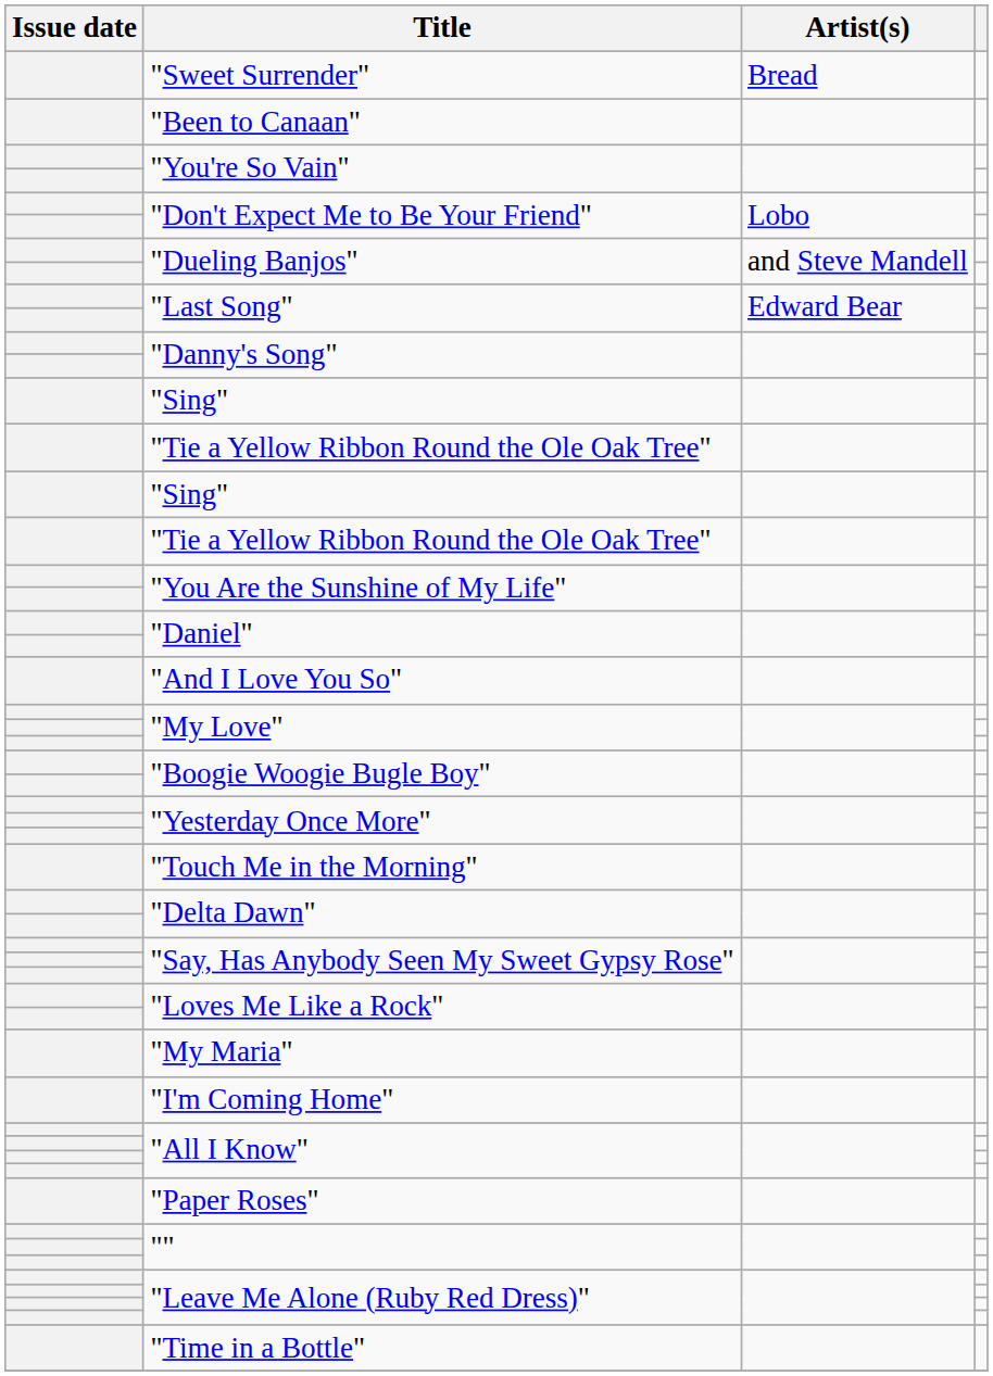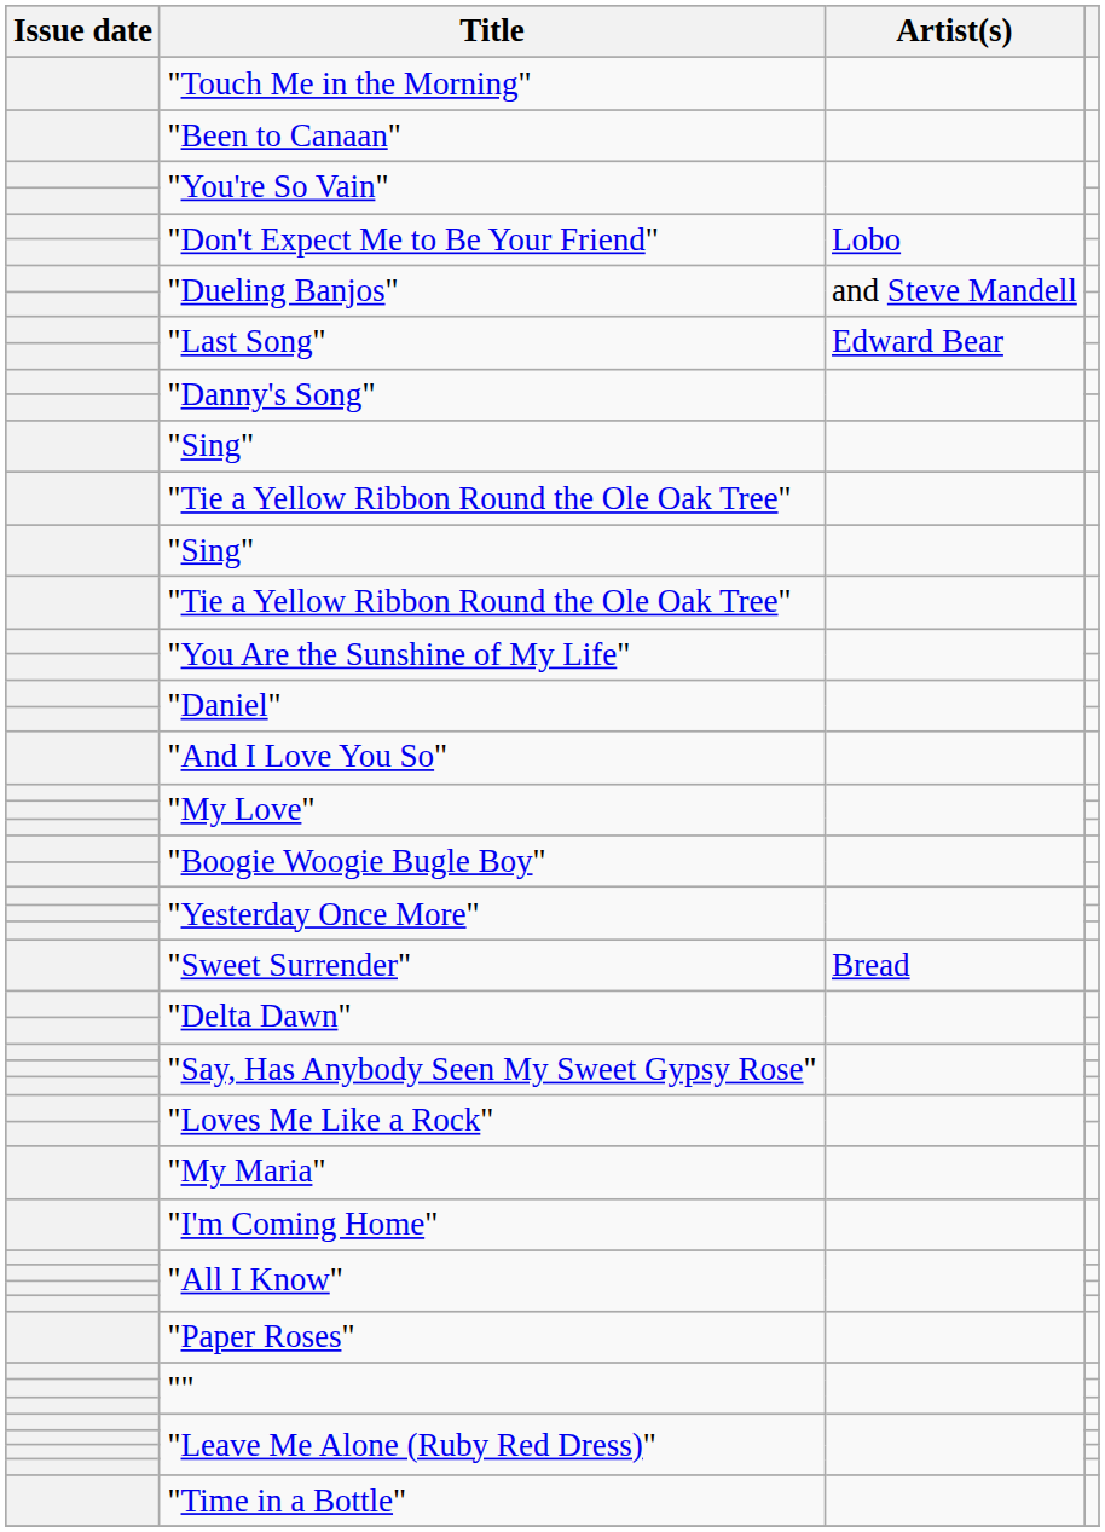rows swapped: "Sweet Surrender" <-> "Touch Me in the Morning"
